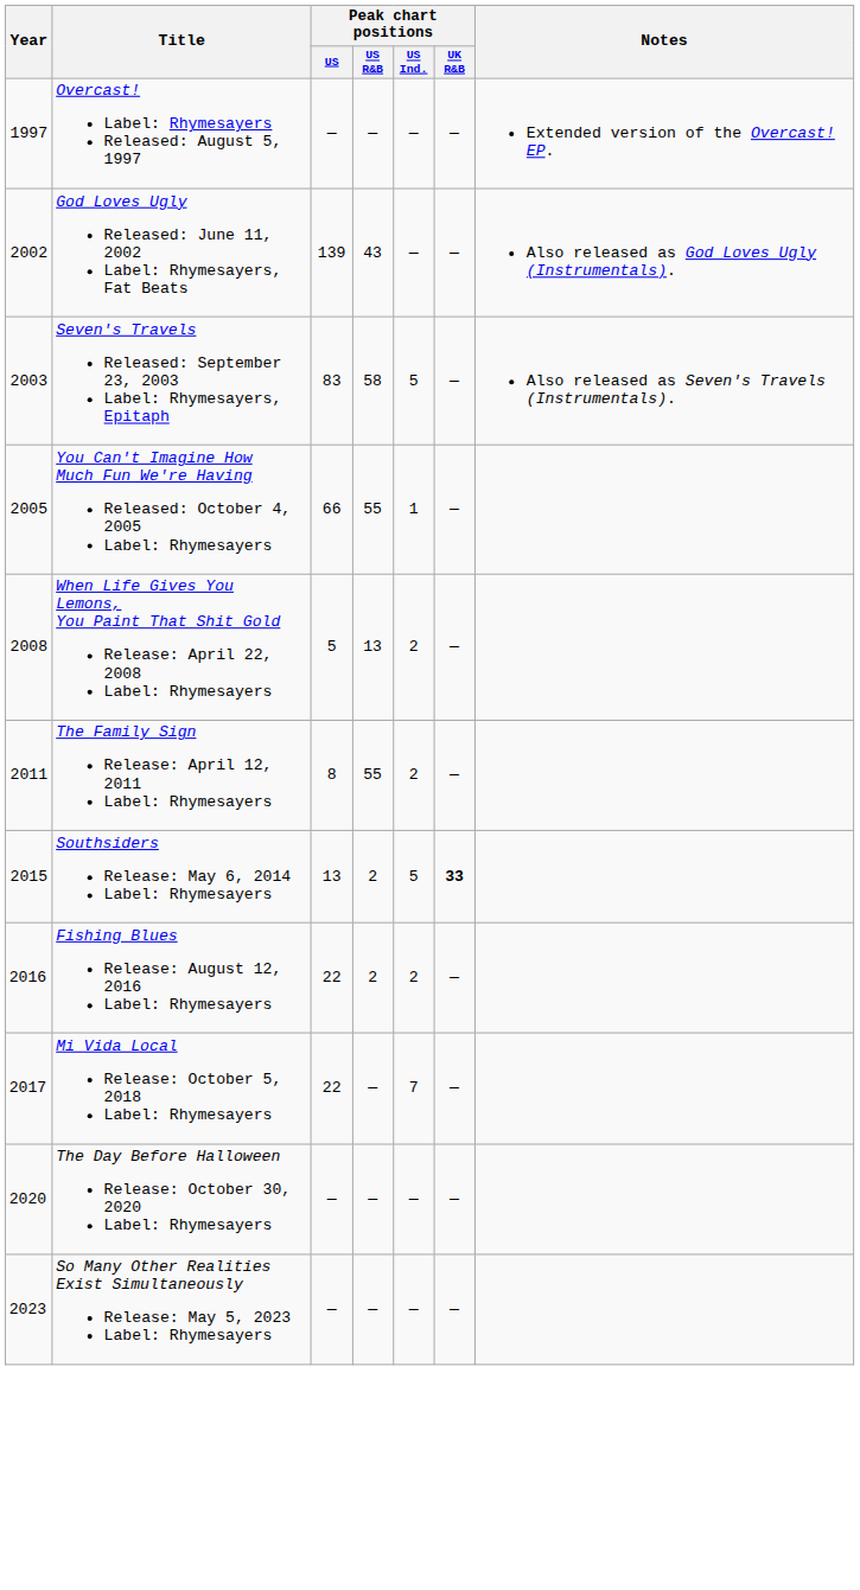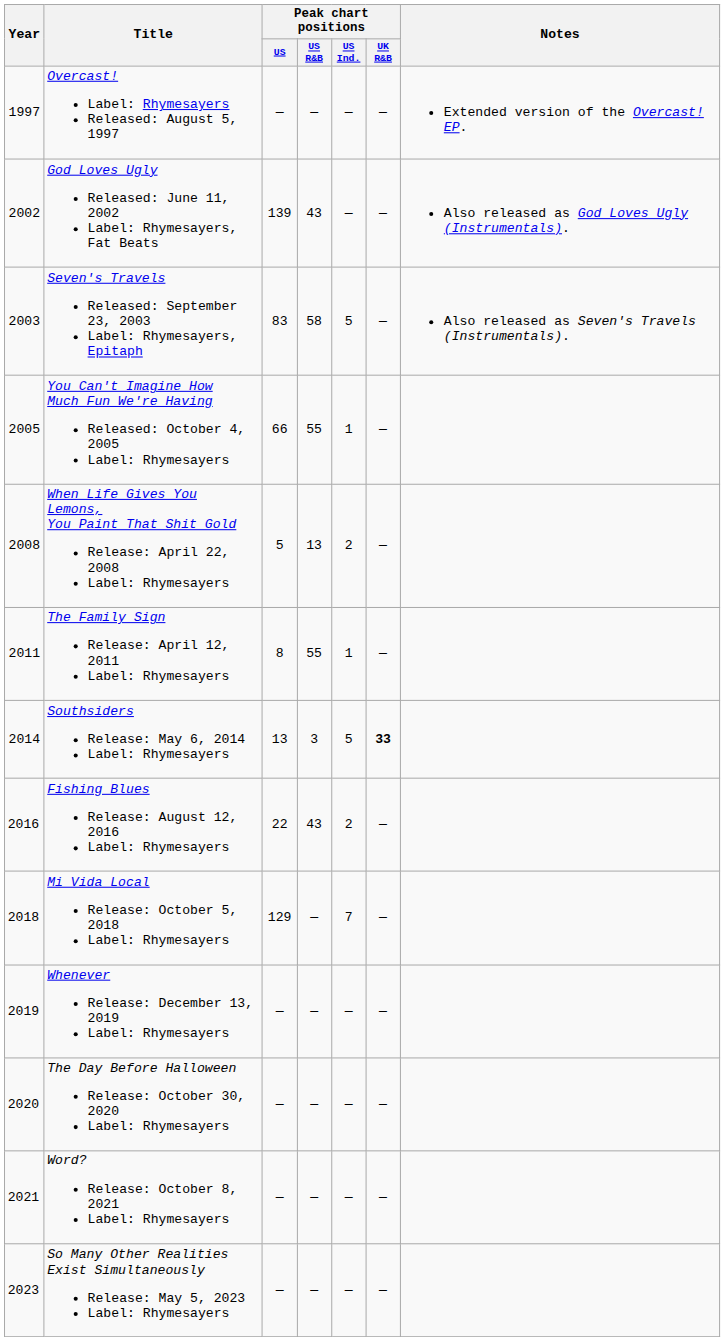The Family Sign Release: April 12, 2011 Label: Rhymesayers | Peak chart positions / US Ind.: 2 -> 1
Southsiders Release: May 6, 2014 Label: Rhymesayers | Year: 2015 -> 2014
Southsiders Release: May 6, 2014 Label: Rhymesayers | Peak chart positions / US R&B: 2 -> 3
Fishing Blues Release: August 12, 2016 Label: Rhymesayers | Peak chart positions / US R&B: 2 -> 43
Mi Vida Local Release: October 5, 2018 Label: Rhymesayers | Year: 2017 -> 2018
Mi Vida Local Release: October 5, 2018 Label: Rhymesayers | Peak chart positions / US: 22 -> 129
+ row: 2019 | Whenever Release: December 13, 2019 Label: Rhymesayers | — | — | — | —
+ row: 2021 | Word? Release: October 8, 2021 Label: Rhymesayers | — | — | — | —
